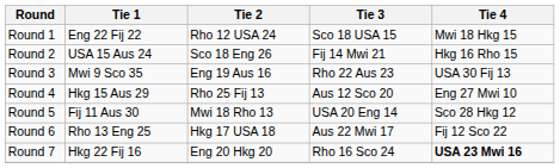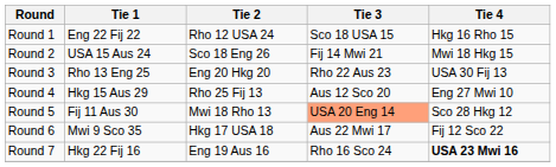Round 1 | Tie 4: Mwi 18 Hkg 15 -> Hkg 16 Rho 15
Round 2 | Tie 4: Hkg 16 Rho 15 -> Mwi 18 Hkg 15
Round 3 | Tie 1: Mwi 9 Sco 35 -> Rho 13 Eng 25
Round 3 | Tie 2: Eng 19 Aus 16 -> Eng 20 Hkg 20
Round 5 | Tie 3: no background -> lightsalmon background
Round 6 | Tie 1: Rho 13 Eng 25 -> Mwi 9 Sco 35
Round 7 | Tie 2: Eng 20 Hkg 20 -> Eng 19 Aus 16
